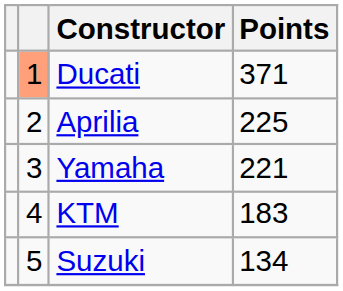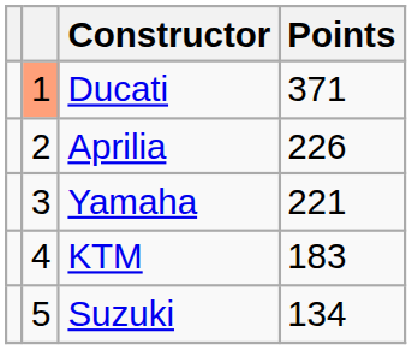Aprilia | Points: 225 -> 226
